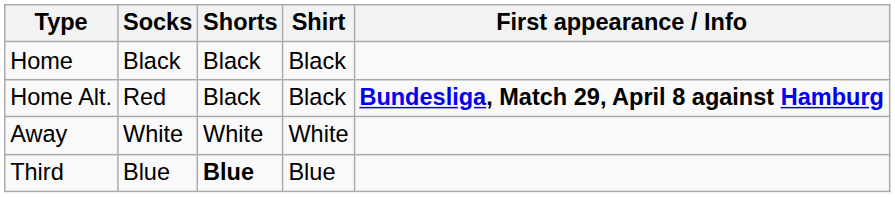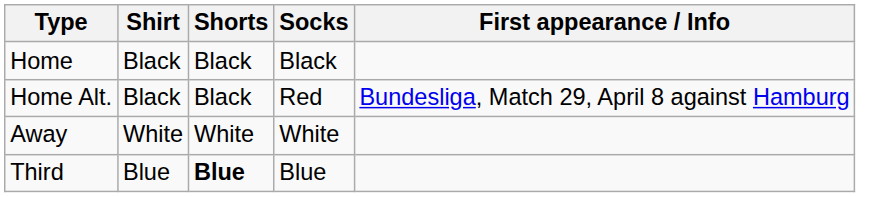columns swapped: Shirt <-> Socks
Home Alt. | First appearance / Info: bold -> normal
